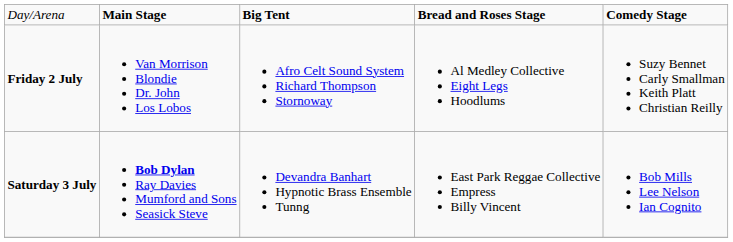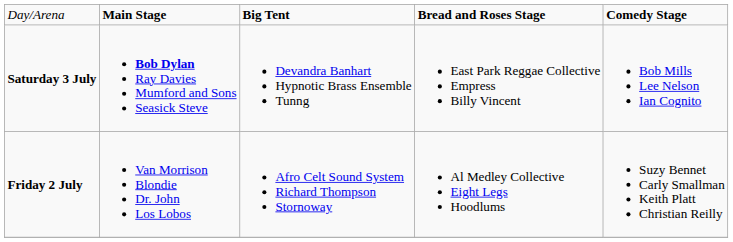rows swapped: Friday 2 July <-> Saturday 3 July
